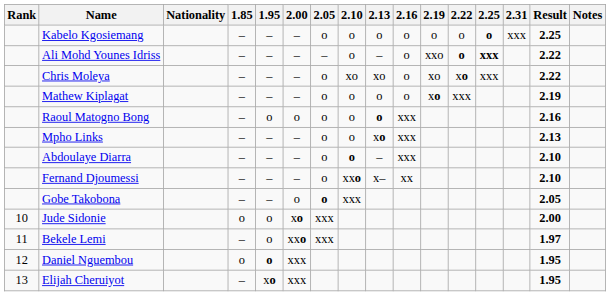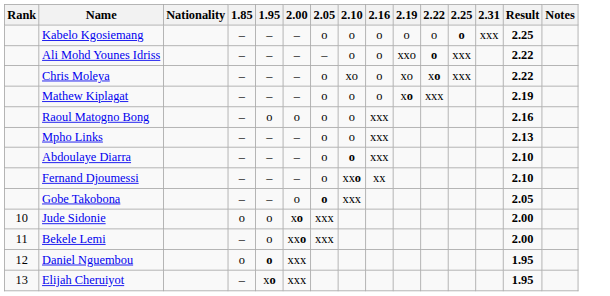- column: 2.13 | o | – | xo | o | o | xo | – | x–
Ali Mohd Younes Idriss | 2.25: bold -> normal
Bekele Lemi | Result: 1.97 -> 2.00
